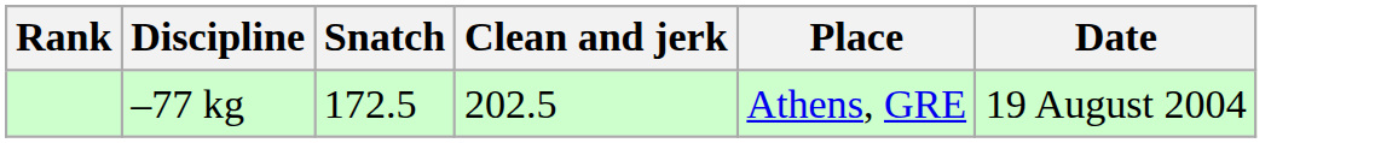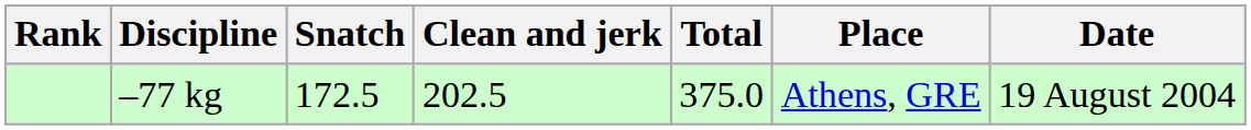+ column: Total | 375.0
